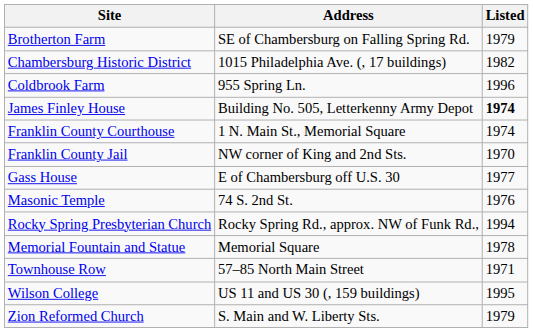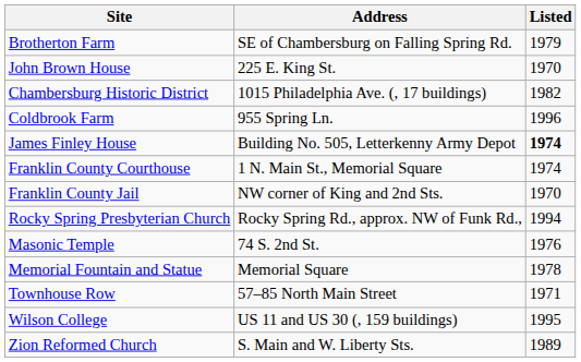+ row: John Brown House | 225 E. King St. | 1970
- row: Gass House | E of Chambersburg off U.S. 30 | 1977
rows swapped: Rocky Spring Presbyterian Church <-> Masonic Temple
Zion Reformed Church | Listed: 1979 -> 1989
